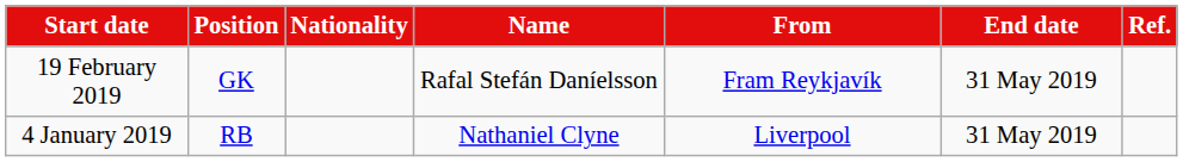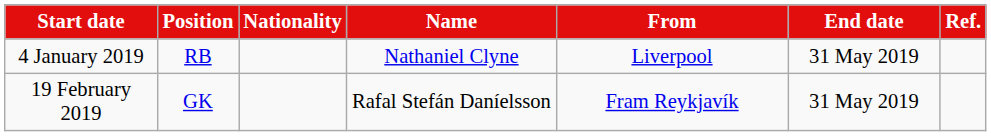rows swapped: 4 January 2019 <-> 19 February 2019
